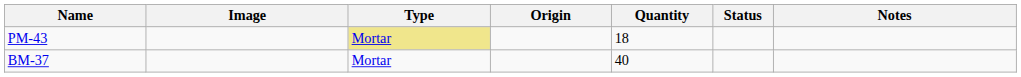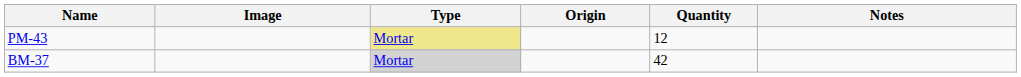- column: Status
PM-43 | Quantity: 18 -> 12
BM-37 | Type: no background -> lightgrey background
BM-37 | Quantity: 40 -> 42
